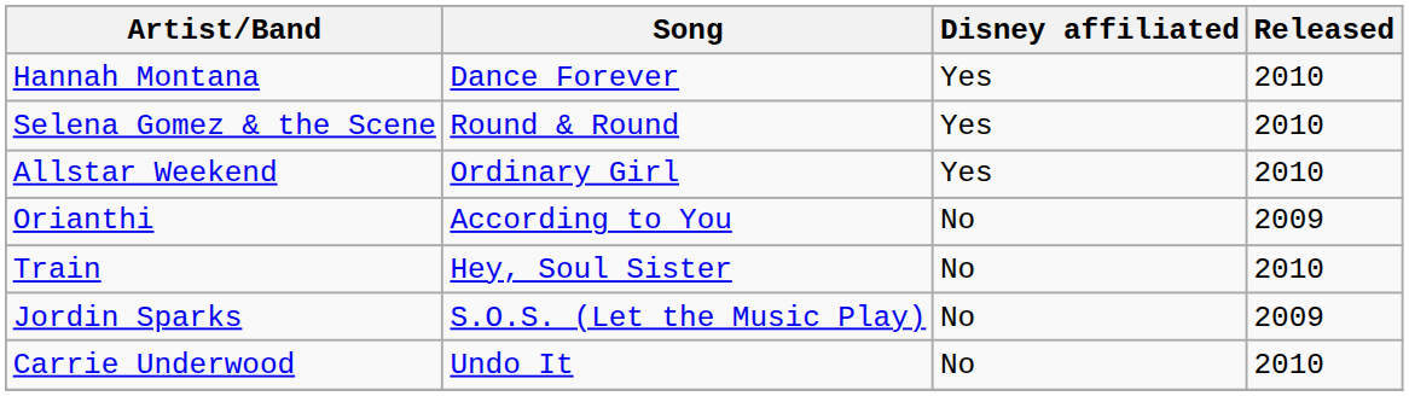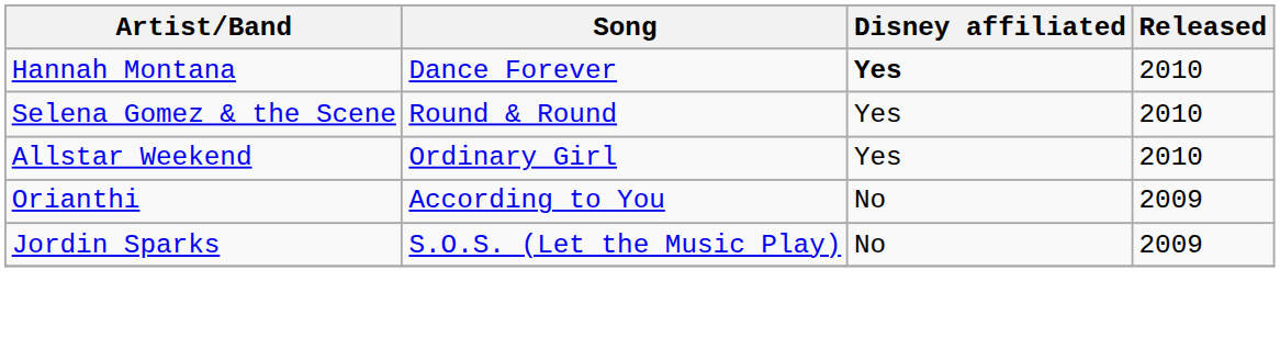Hannah Montana | Disney affiliated: normal -> bold
- row: Train | Hey, Soul Sister | No | 2010
- row: Carrie Underwood | Undo It | No | 2010
